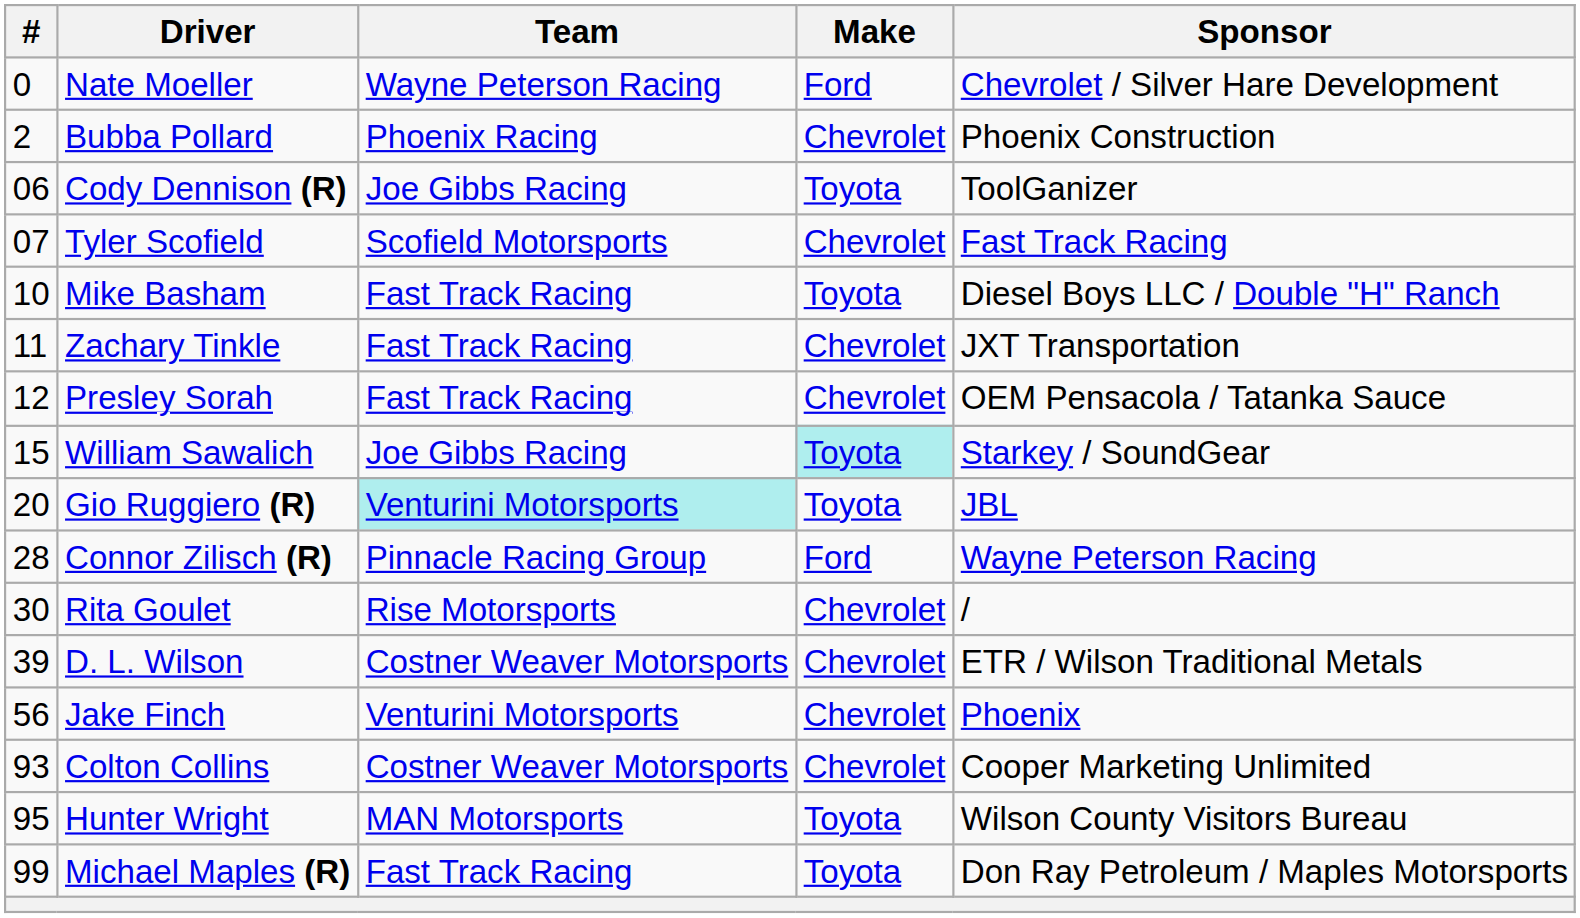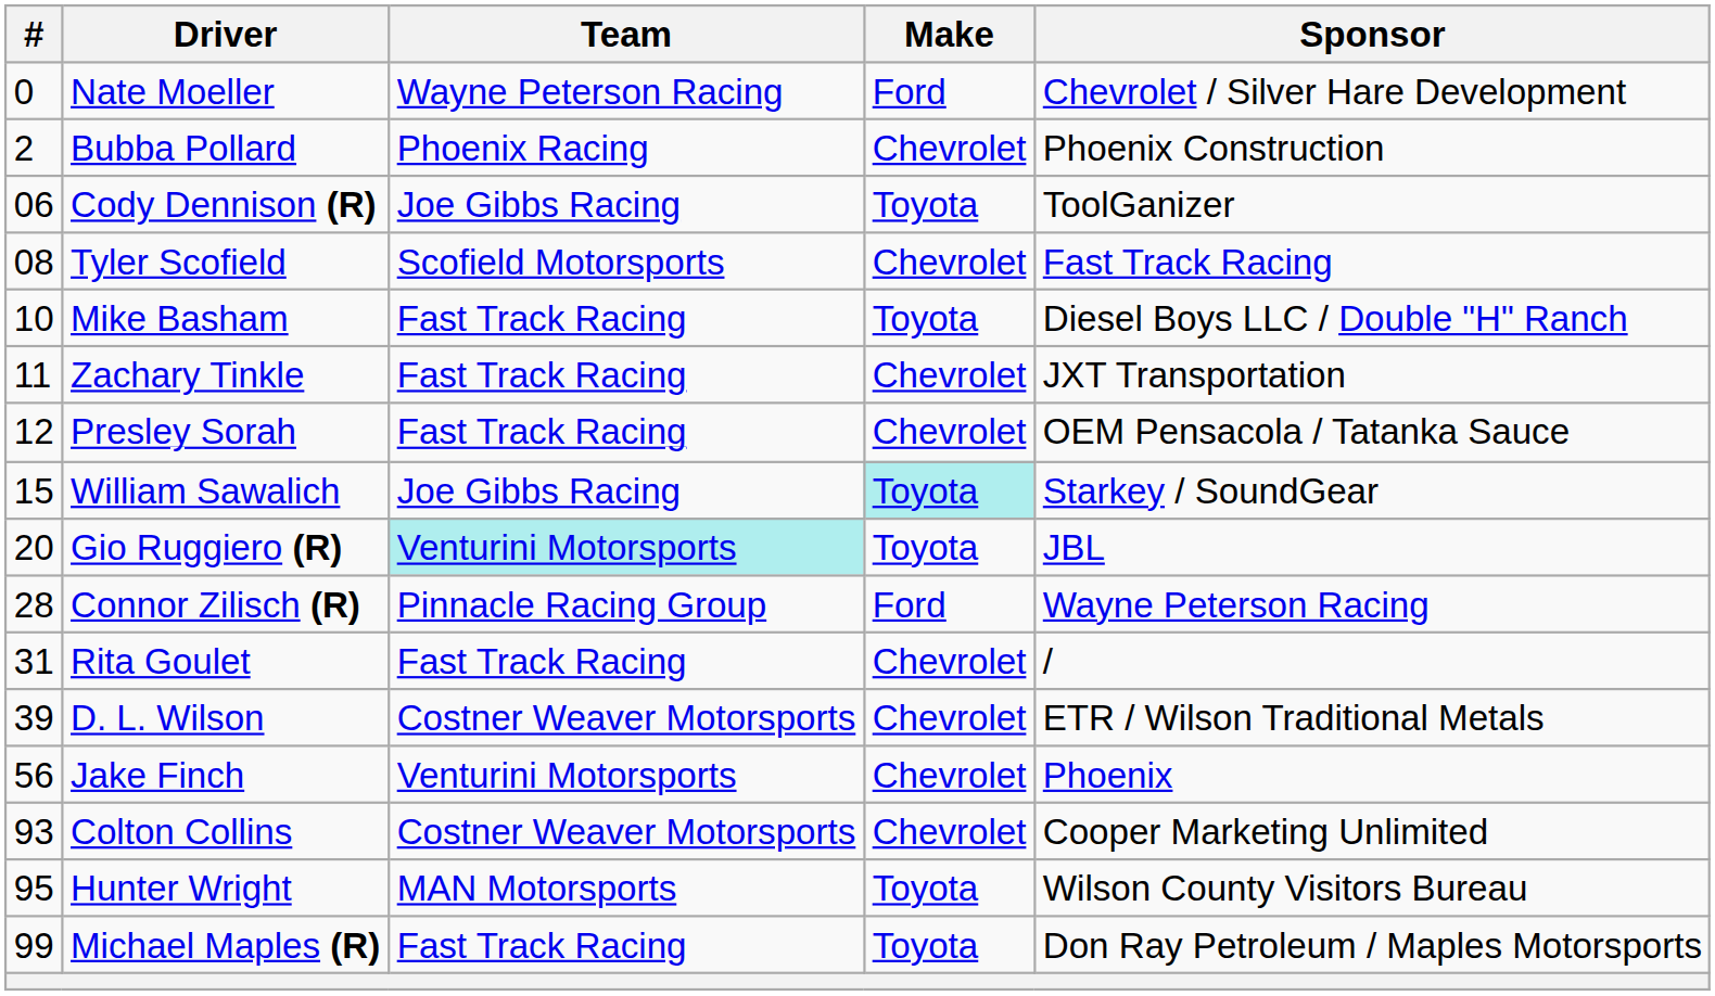Tyler Scofield | #: 07 -> 08
Rita Goulet | #: 30 -> 31
Rita Goulet | Team: Rise Motorsports -> Fast Track Racing
